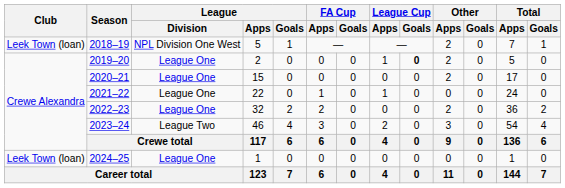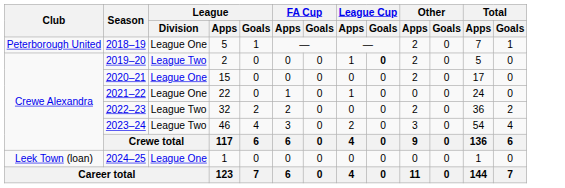2018–19 | Club: Leek Town (loan) -> Peterborough United
2018–19 | League / Division: NPL Division One West -> League One
2019–20 | League / Division: League One -> League Two
2022–23 | League / Division: League One -> League Two
